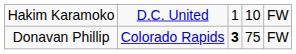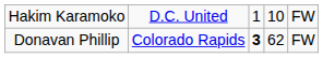Donavan Phillip | column 4: 75 -> 62
